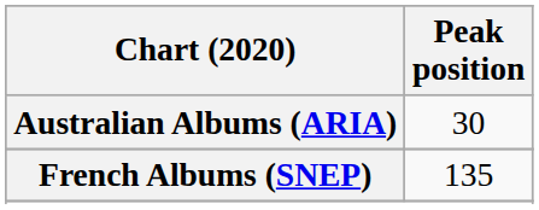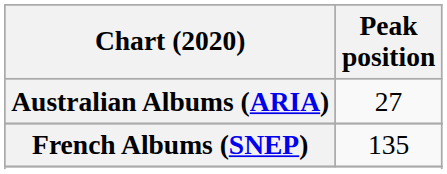Australian Albums (ARIA) | Peak position: 30 -> 27
